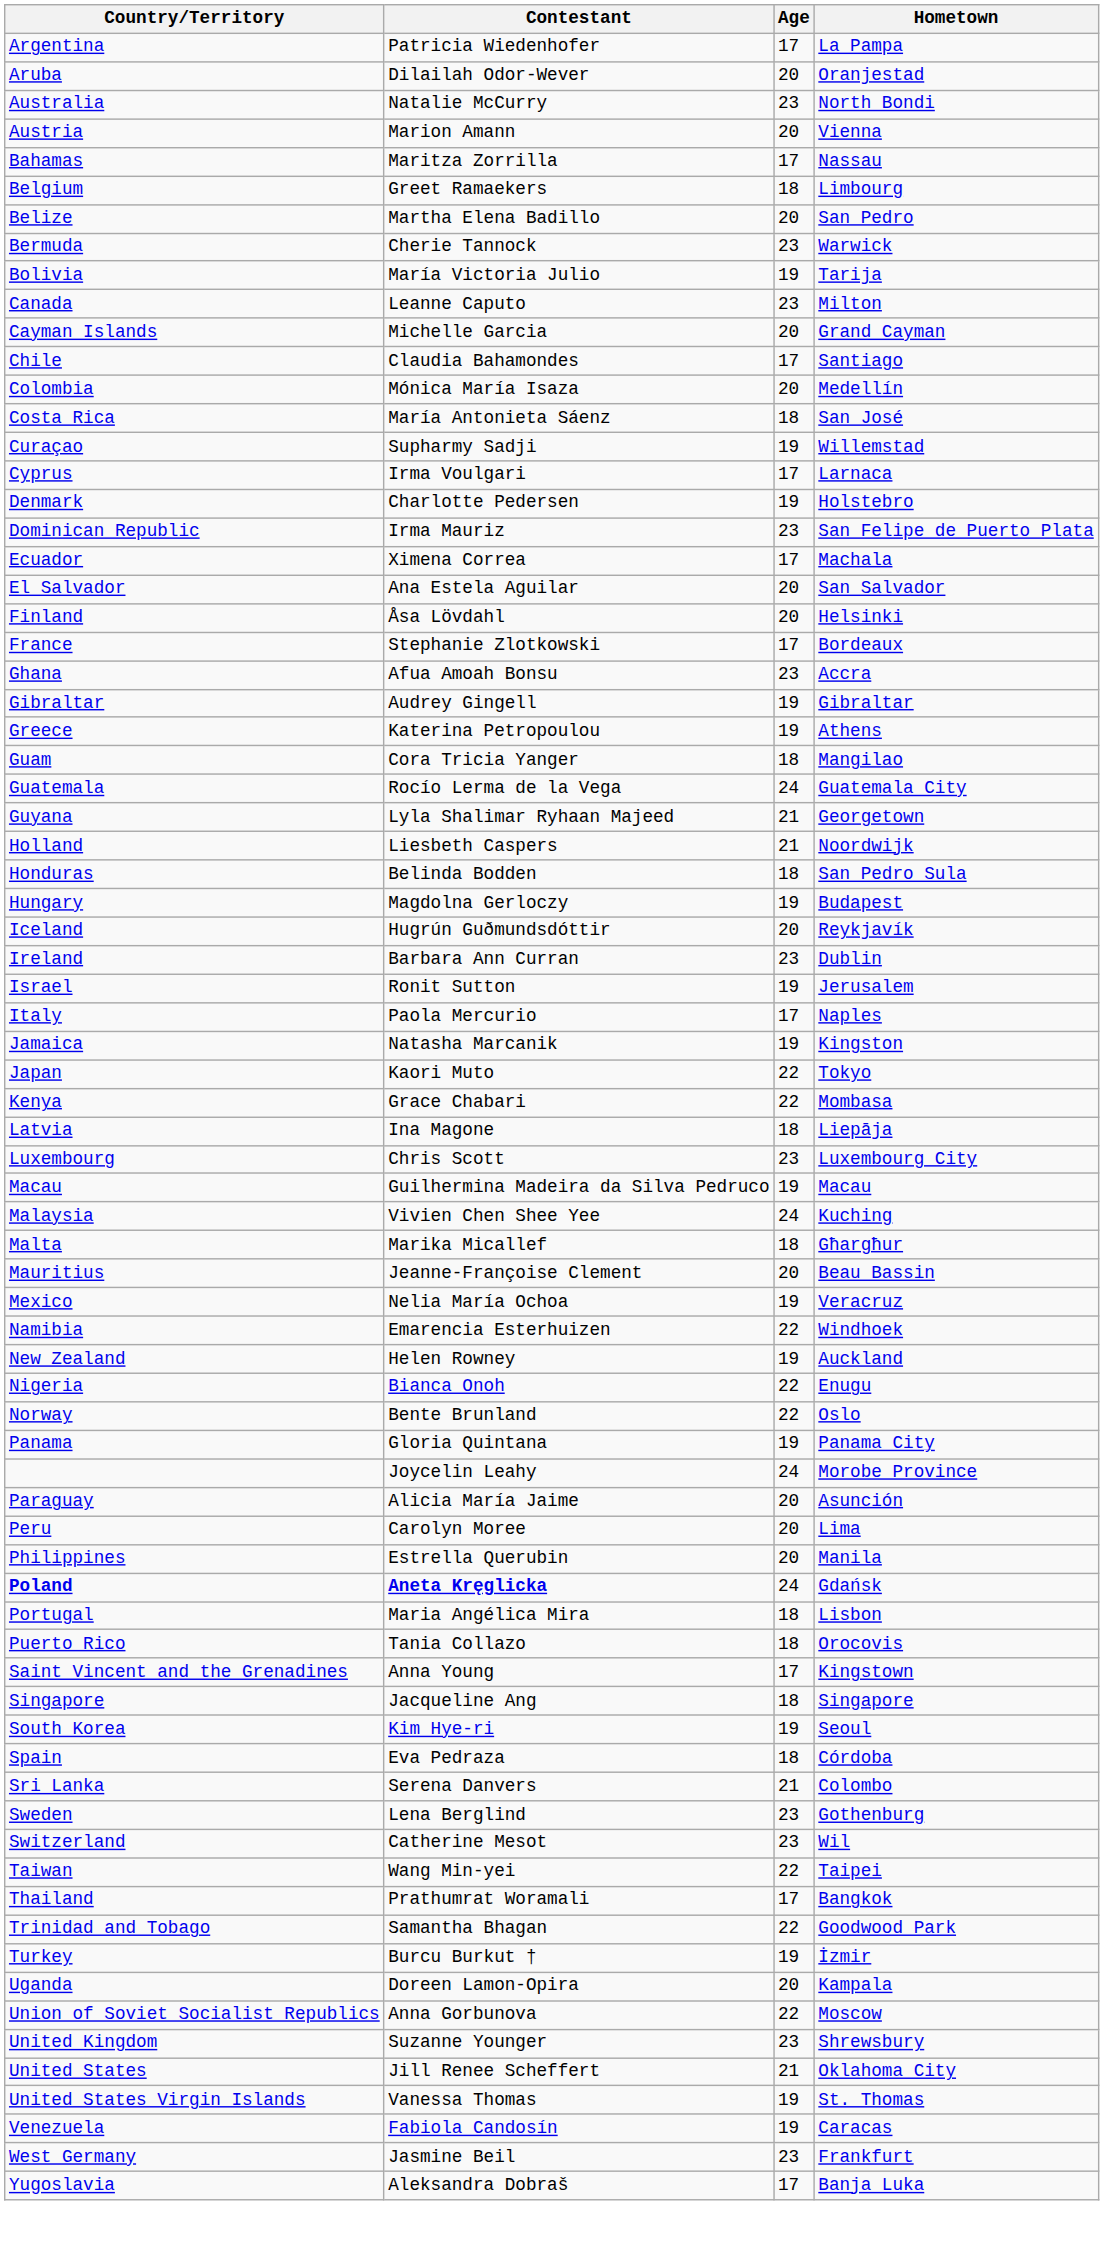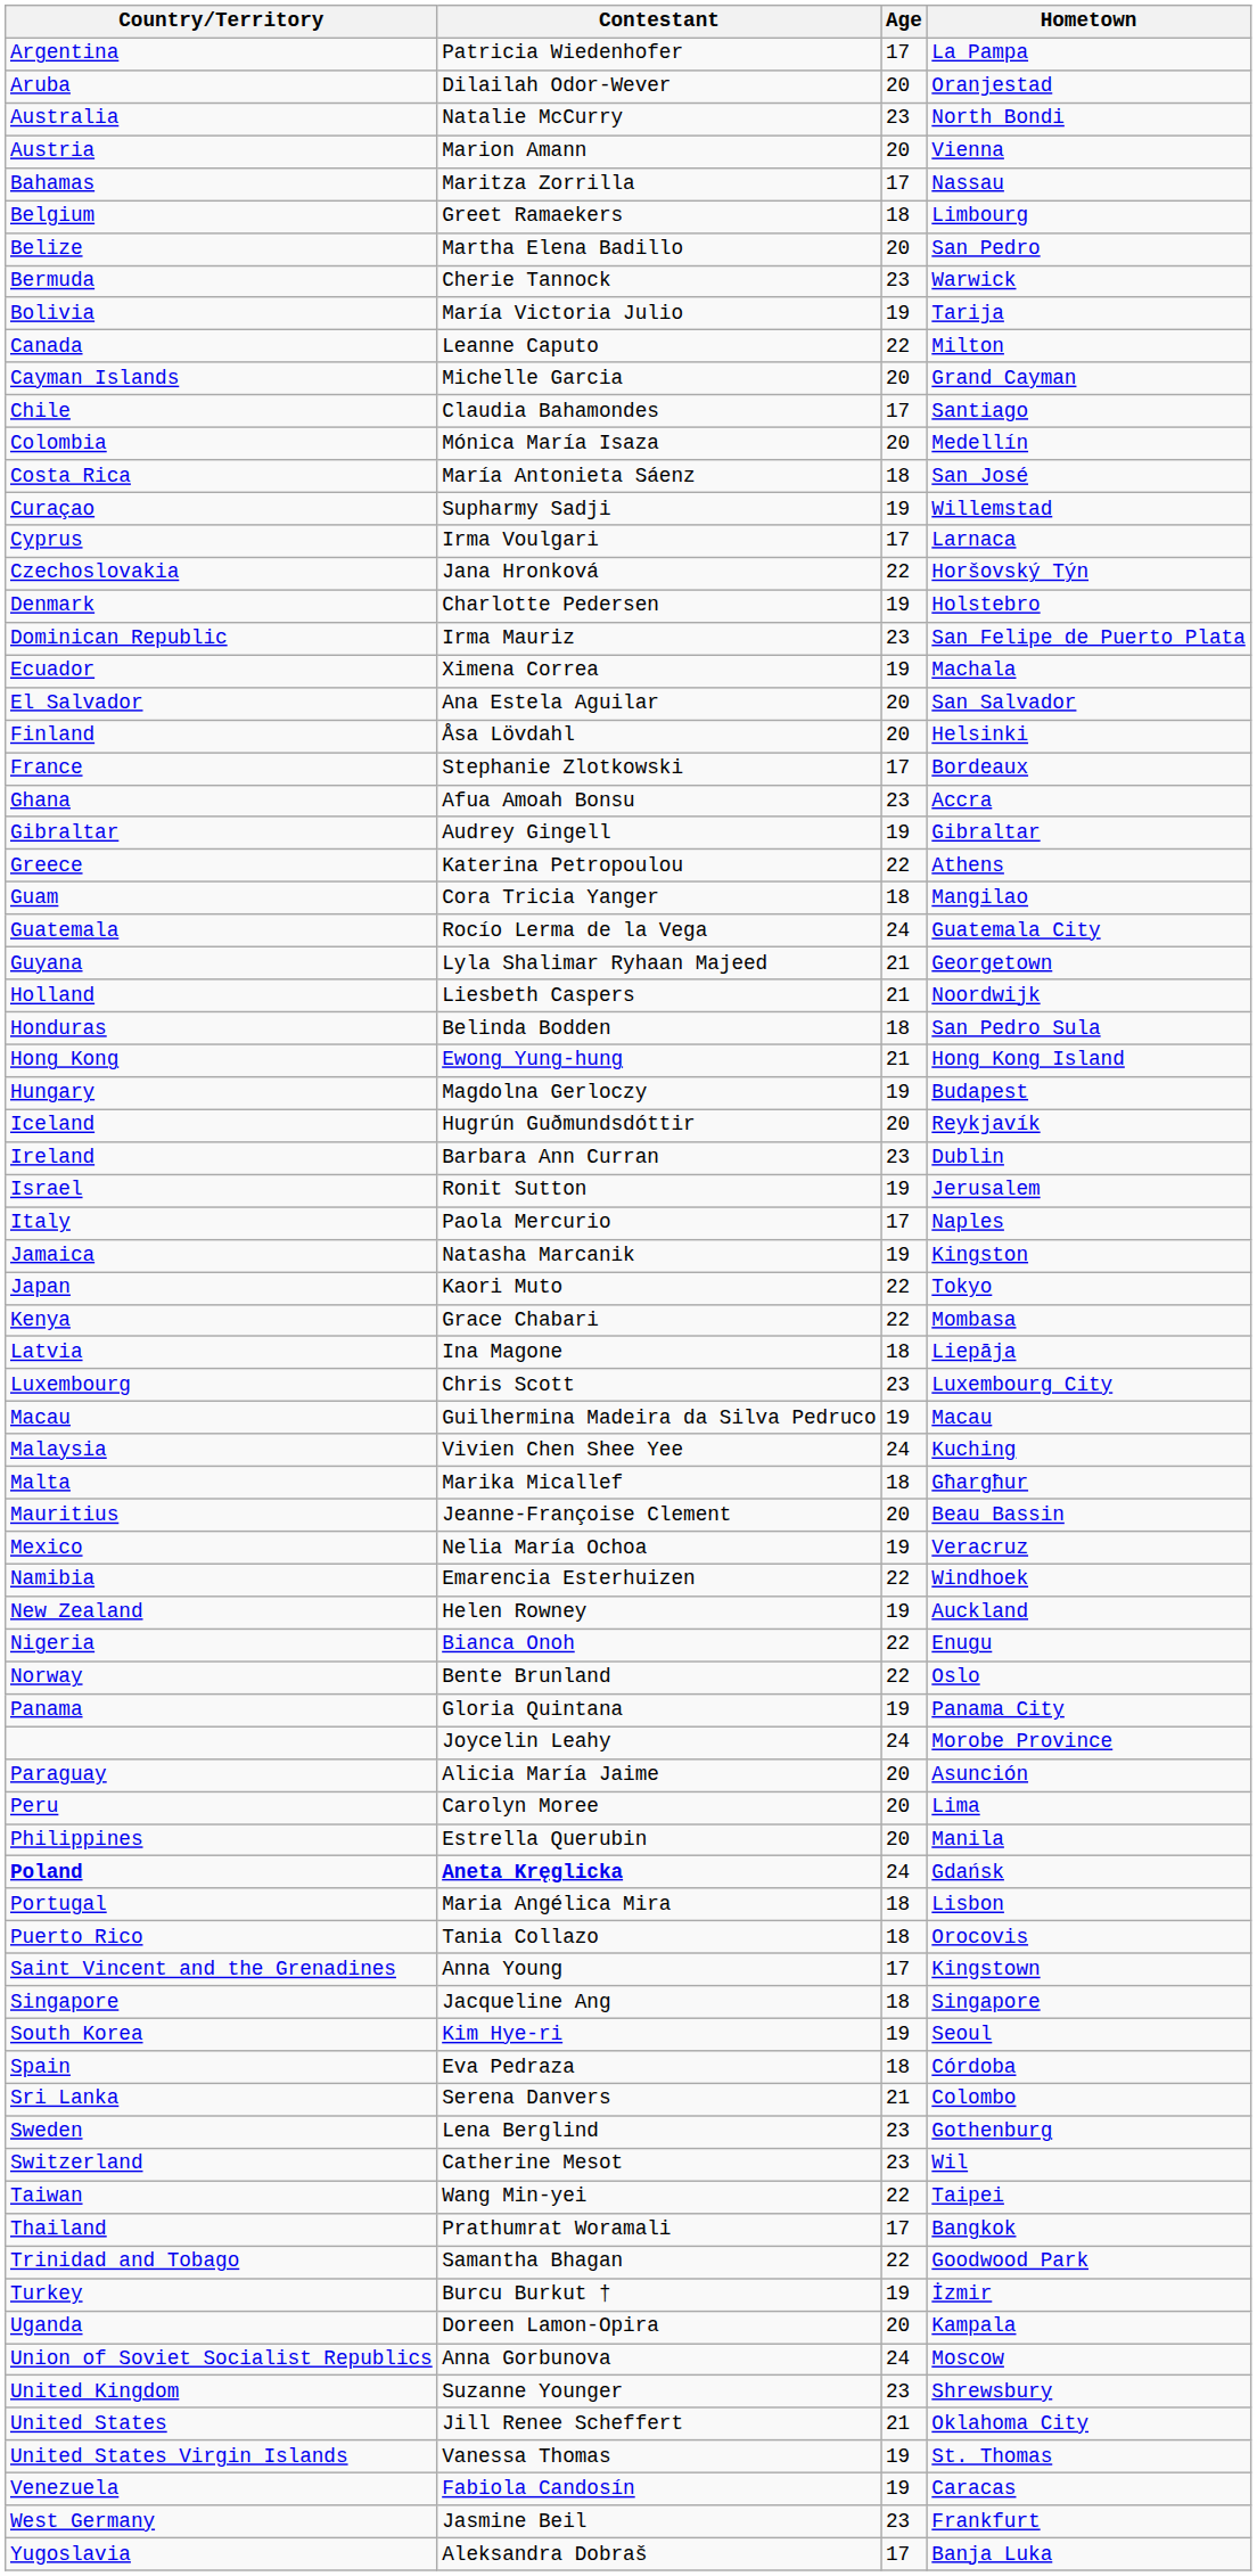Canada | Age: 23 -> 22
+ row: Czechoslovakia | Jana Hronková | 22 | Horšovský Týn
Ecuador | Age: 17 -> 19
Greece | Age: 19 -> 22
+ row: Hong Kong | Ewong Yung-hung | 21 | Hong Kong Island
Union of Soviet Socialist Republics | Age: 22 -> 24
